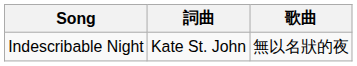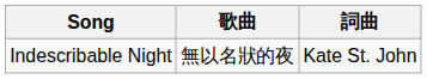columns swapped: 歌曲 <-> 詞曲
